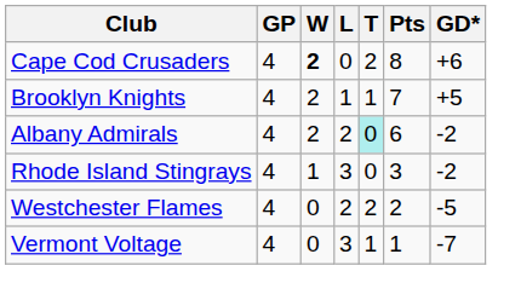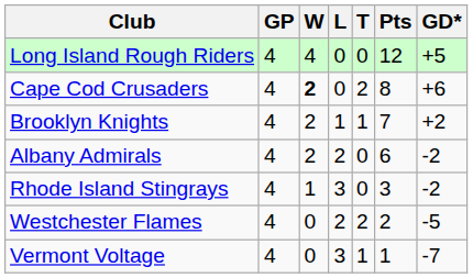+ row: Long Island Rough Riders | 4 | 4 | 0 | 0 | 12 | +5
Brooklyn Knights | GD*: +5 -> +2
Albany Admirals | T: paleturquoise background -> no background
